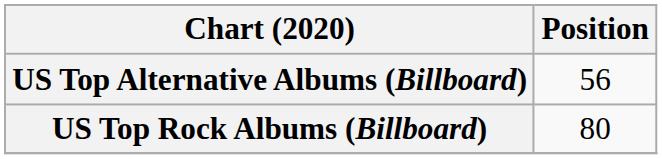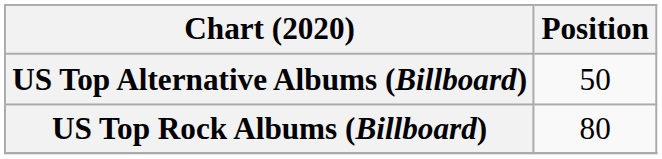US Top Alternative Albums (Billboard) | Position: 56 -> 50
